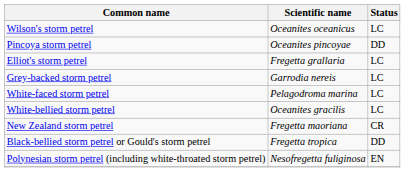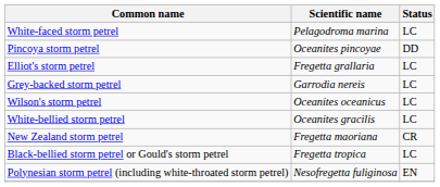rows swapped: Wilson's storm petrel <-> White-faced storm petrel
Black-bellied storm petrel or Gould's storm petrel | Status: DD -> LC
